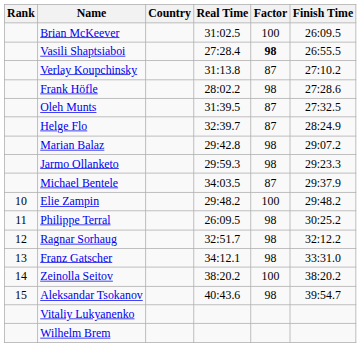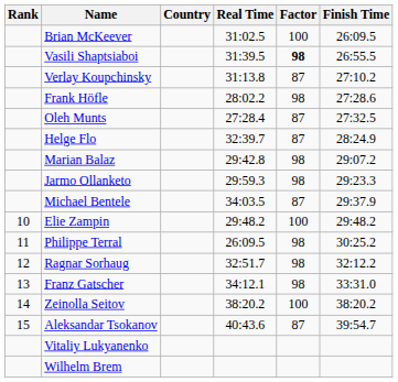Vasili Shaptsiaboi | Real Time: 27:28.4 -> 31:39.5
Oleh Munts | Real Time: 31:39.5 -> 27:28.4
Aleksandar Tsokanov | Factor: 98 -> 87
